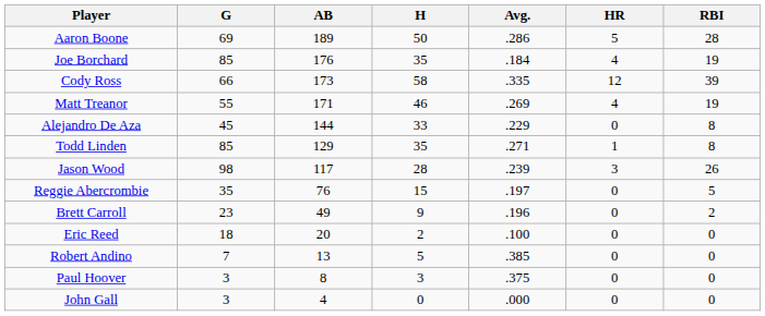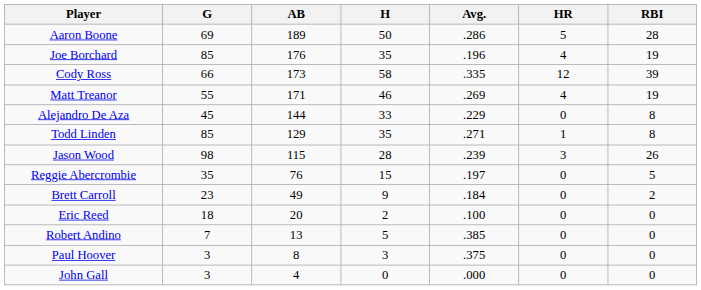Joe Borchard | Avg.: .184 -> .196
Jason Wood | AB: 117 -> 115
Brett Carroll | Avg.: .196 -> .184
